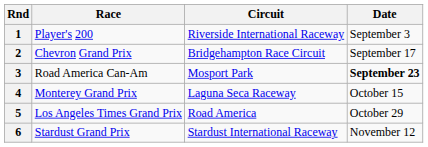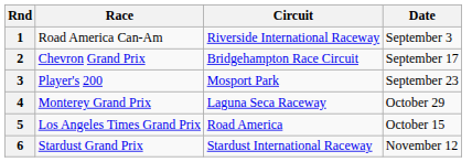1 | Race: Player's 200 -> Road America Can-Am
3 | Race: Road America Can-Am -> Player's 200
3 | Date: bold -> normal
4 | Date: October 15 -> October 29
5 | Date: October 29 -> October 15
